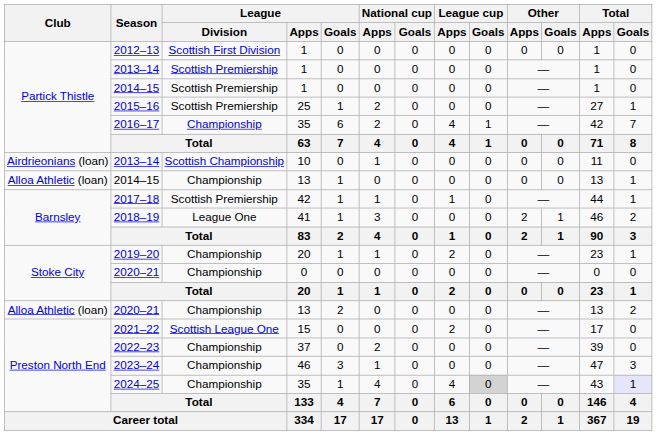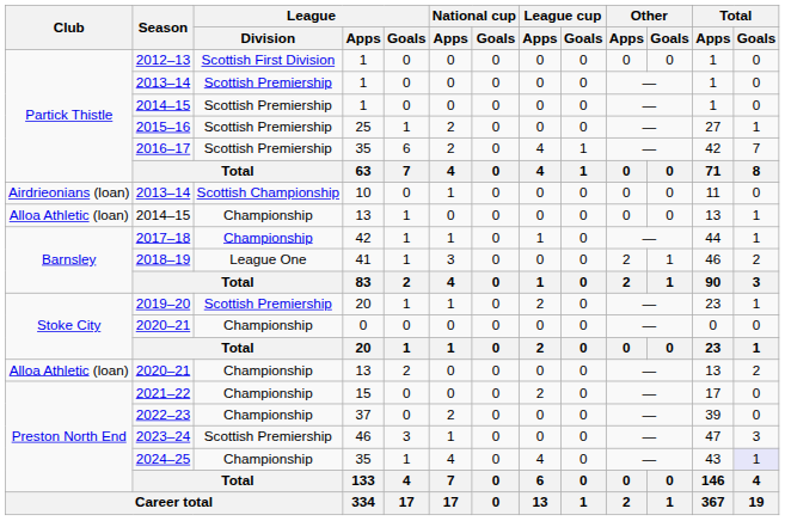2016–17 | League / Division: Championship -> Scottish Premiership
2017–18 | League / Division: Scottish Premiership -> Championship
2019–20 | League / Division: Championship -> Scottish Premiership
2021–22 | League / Division: Scottish League One -> Championship
2023–24 | League / Division: Championship -> Scottish Premiership
2024–25 | League cup / Goals: lightgrey background -> no background
